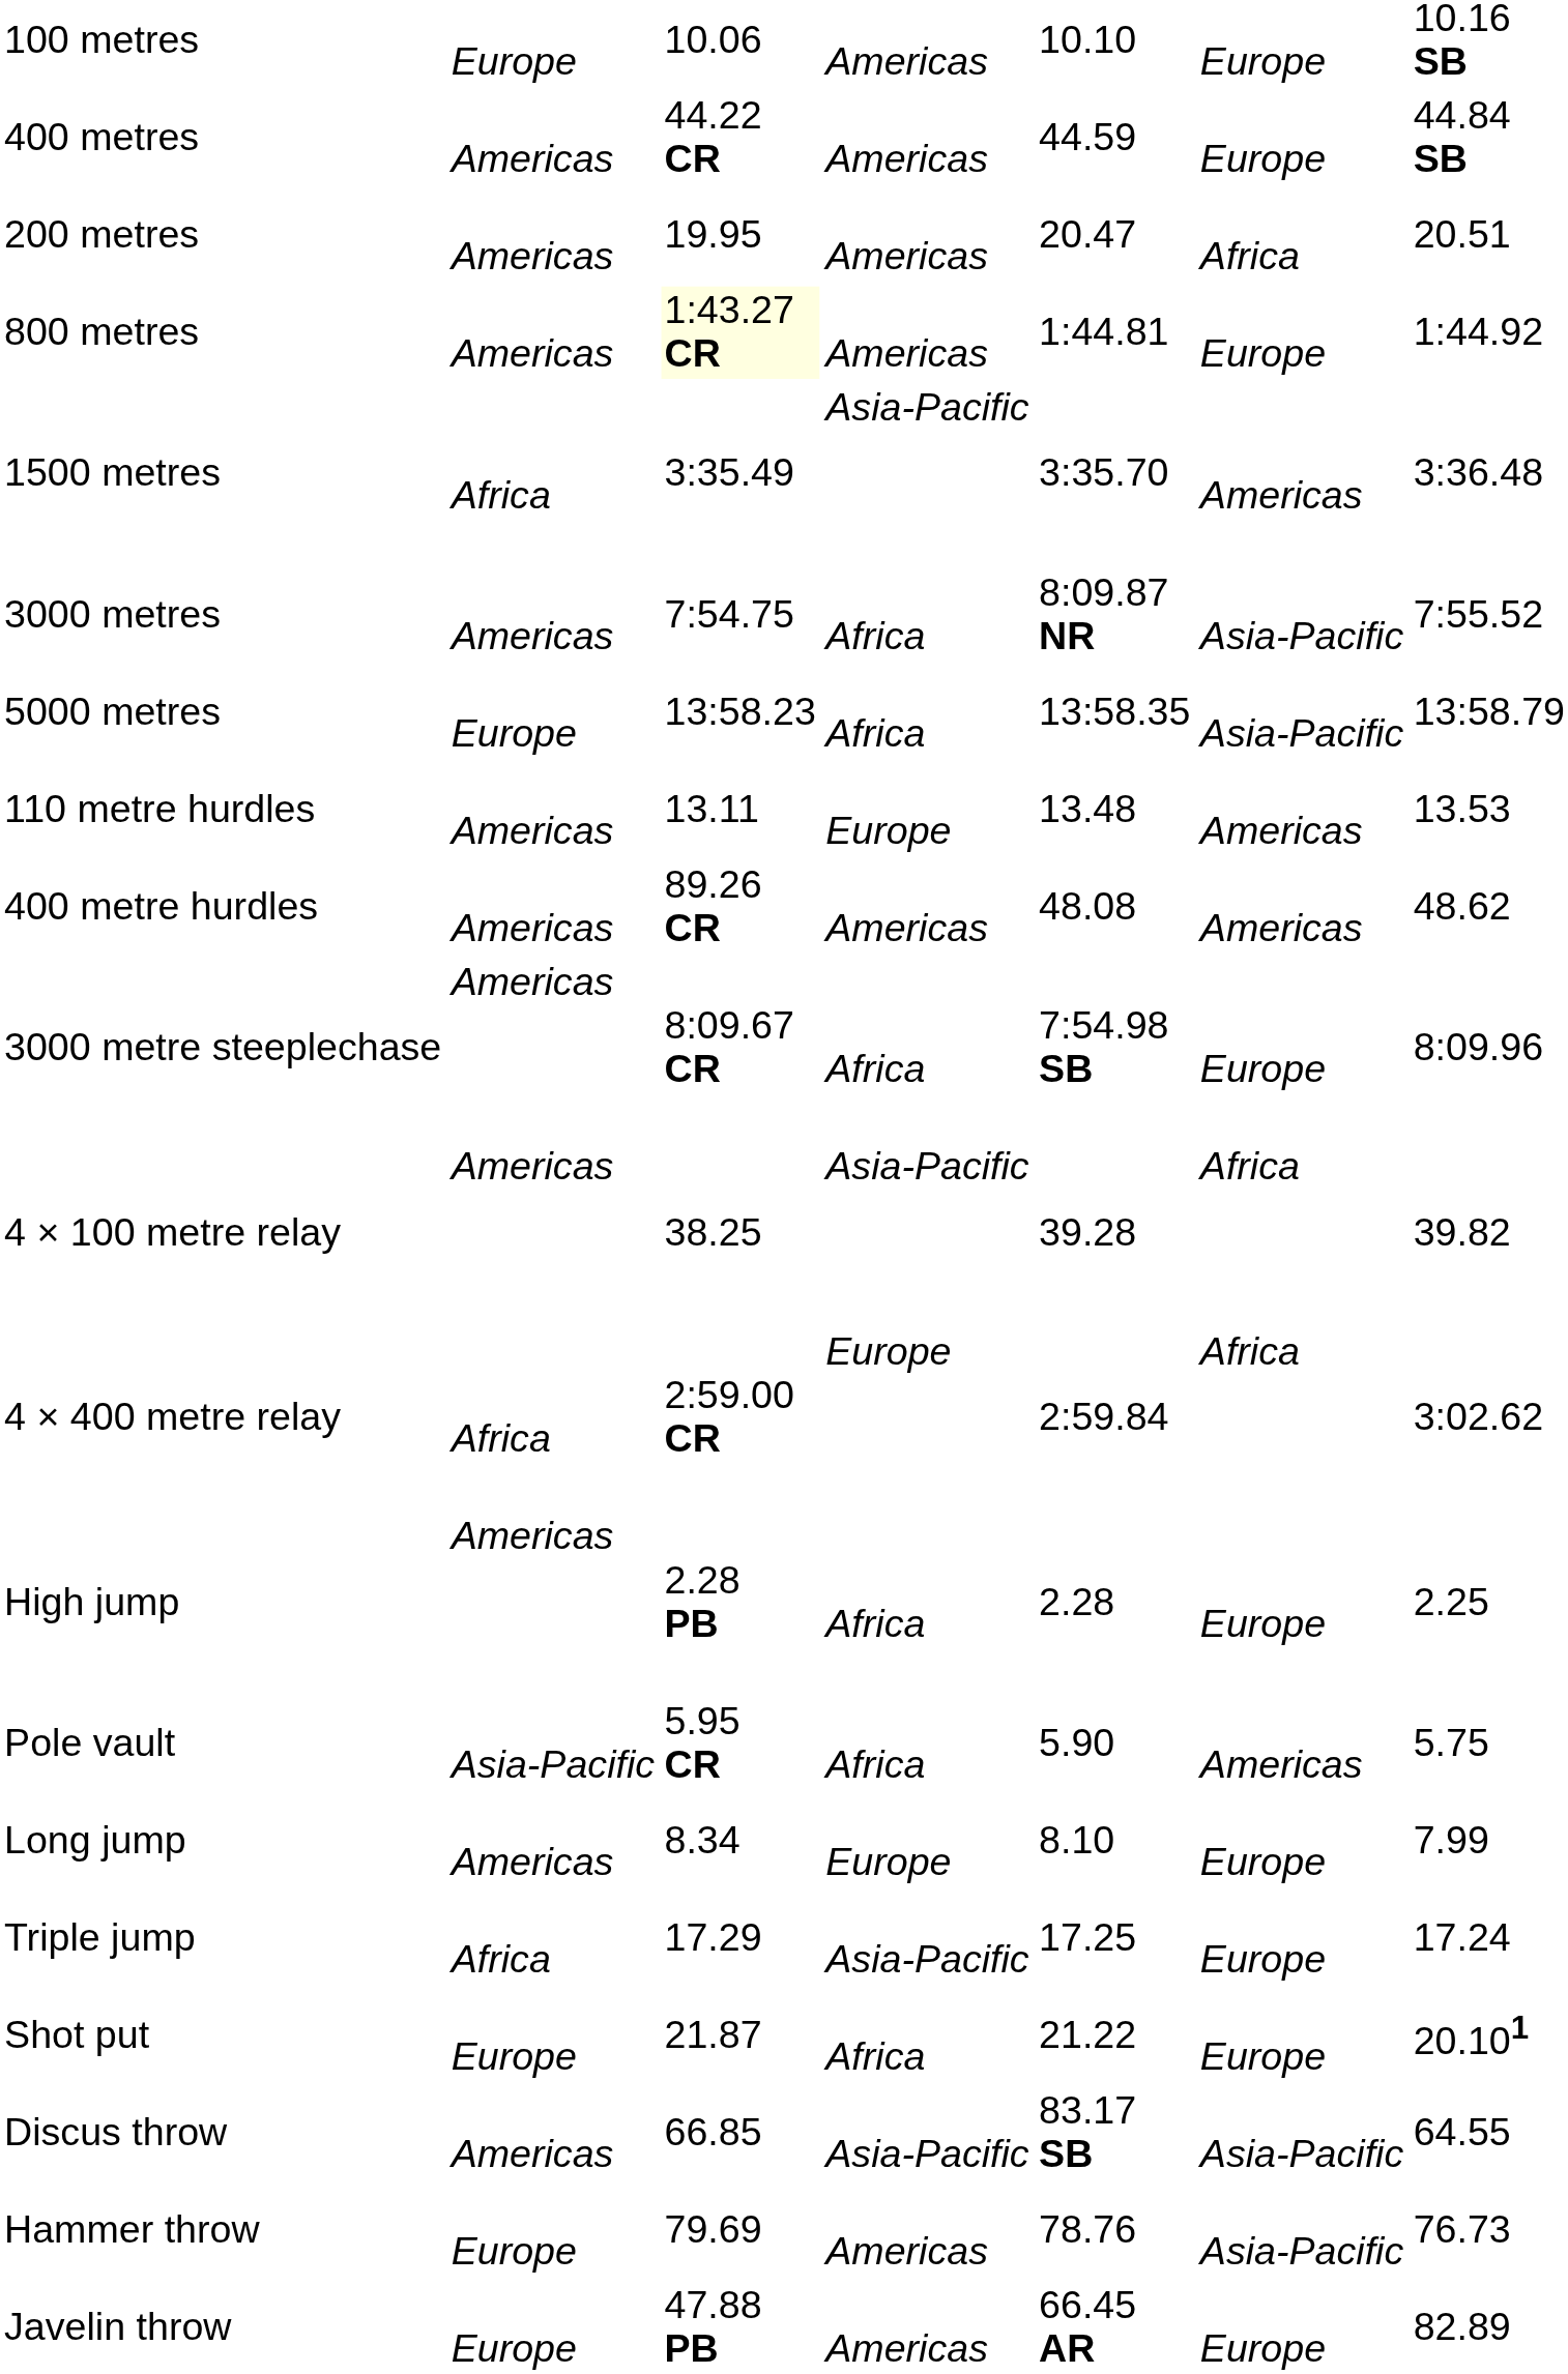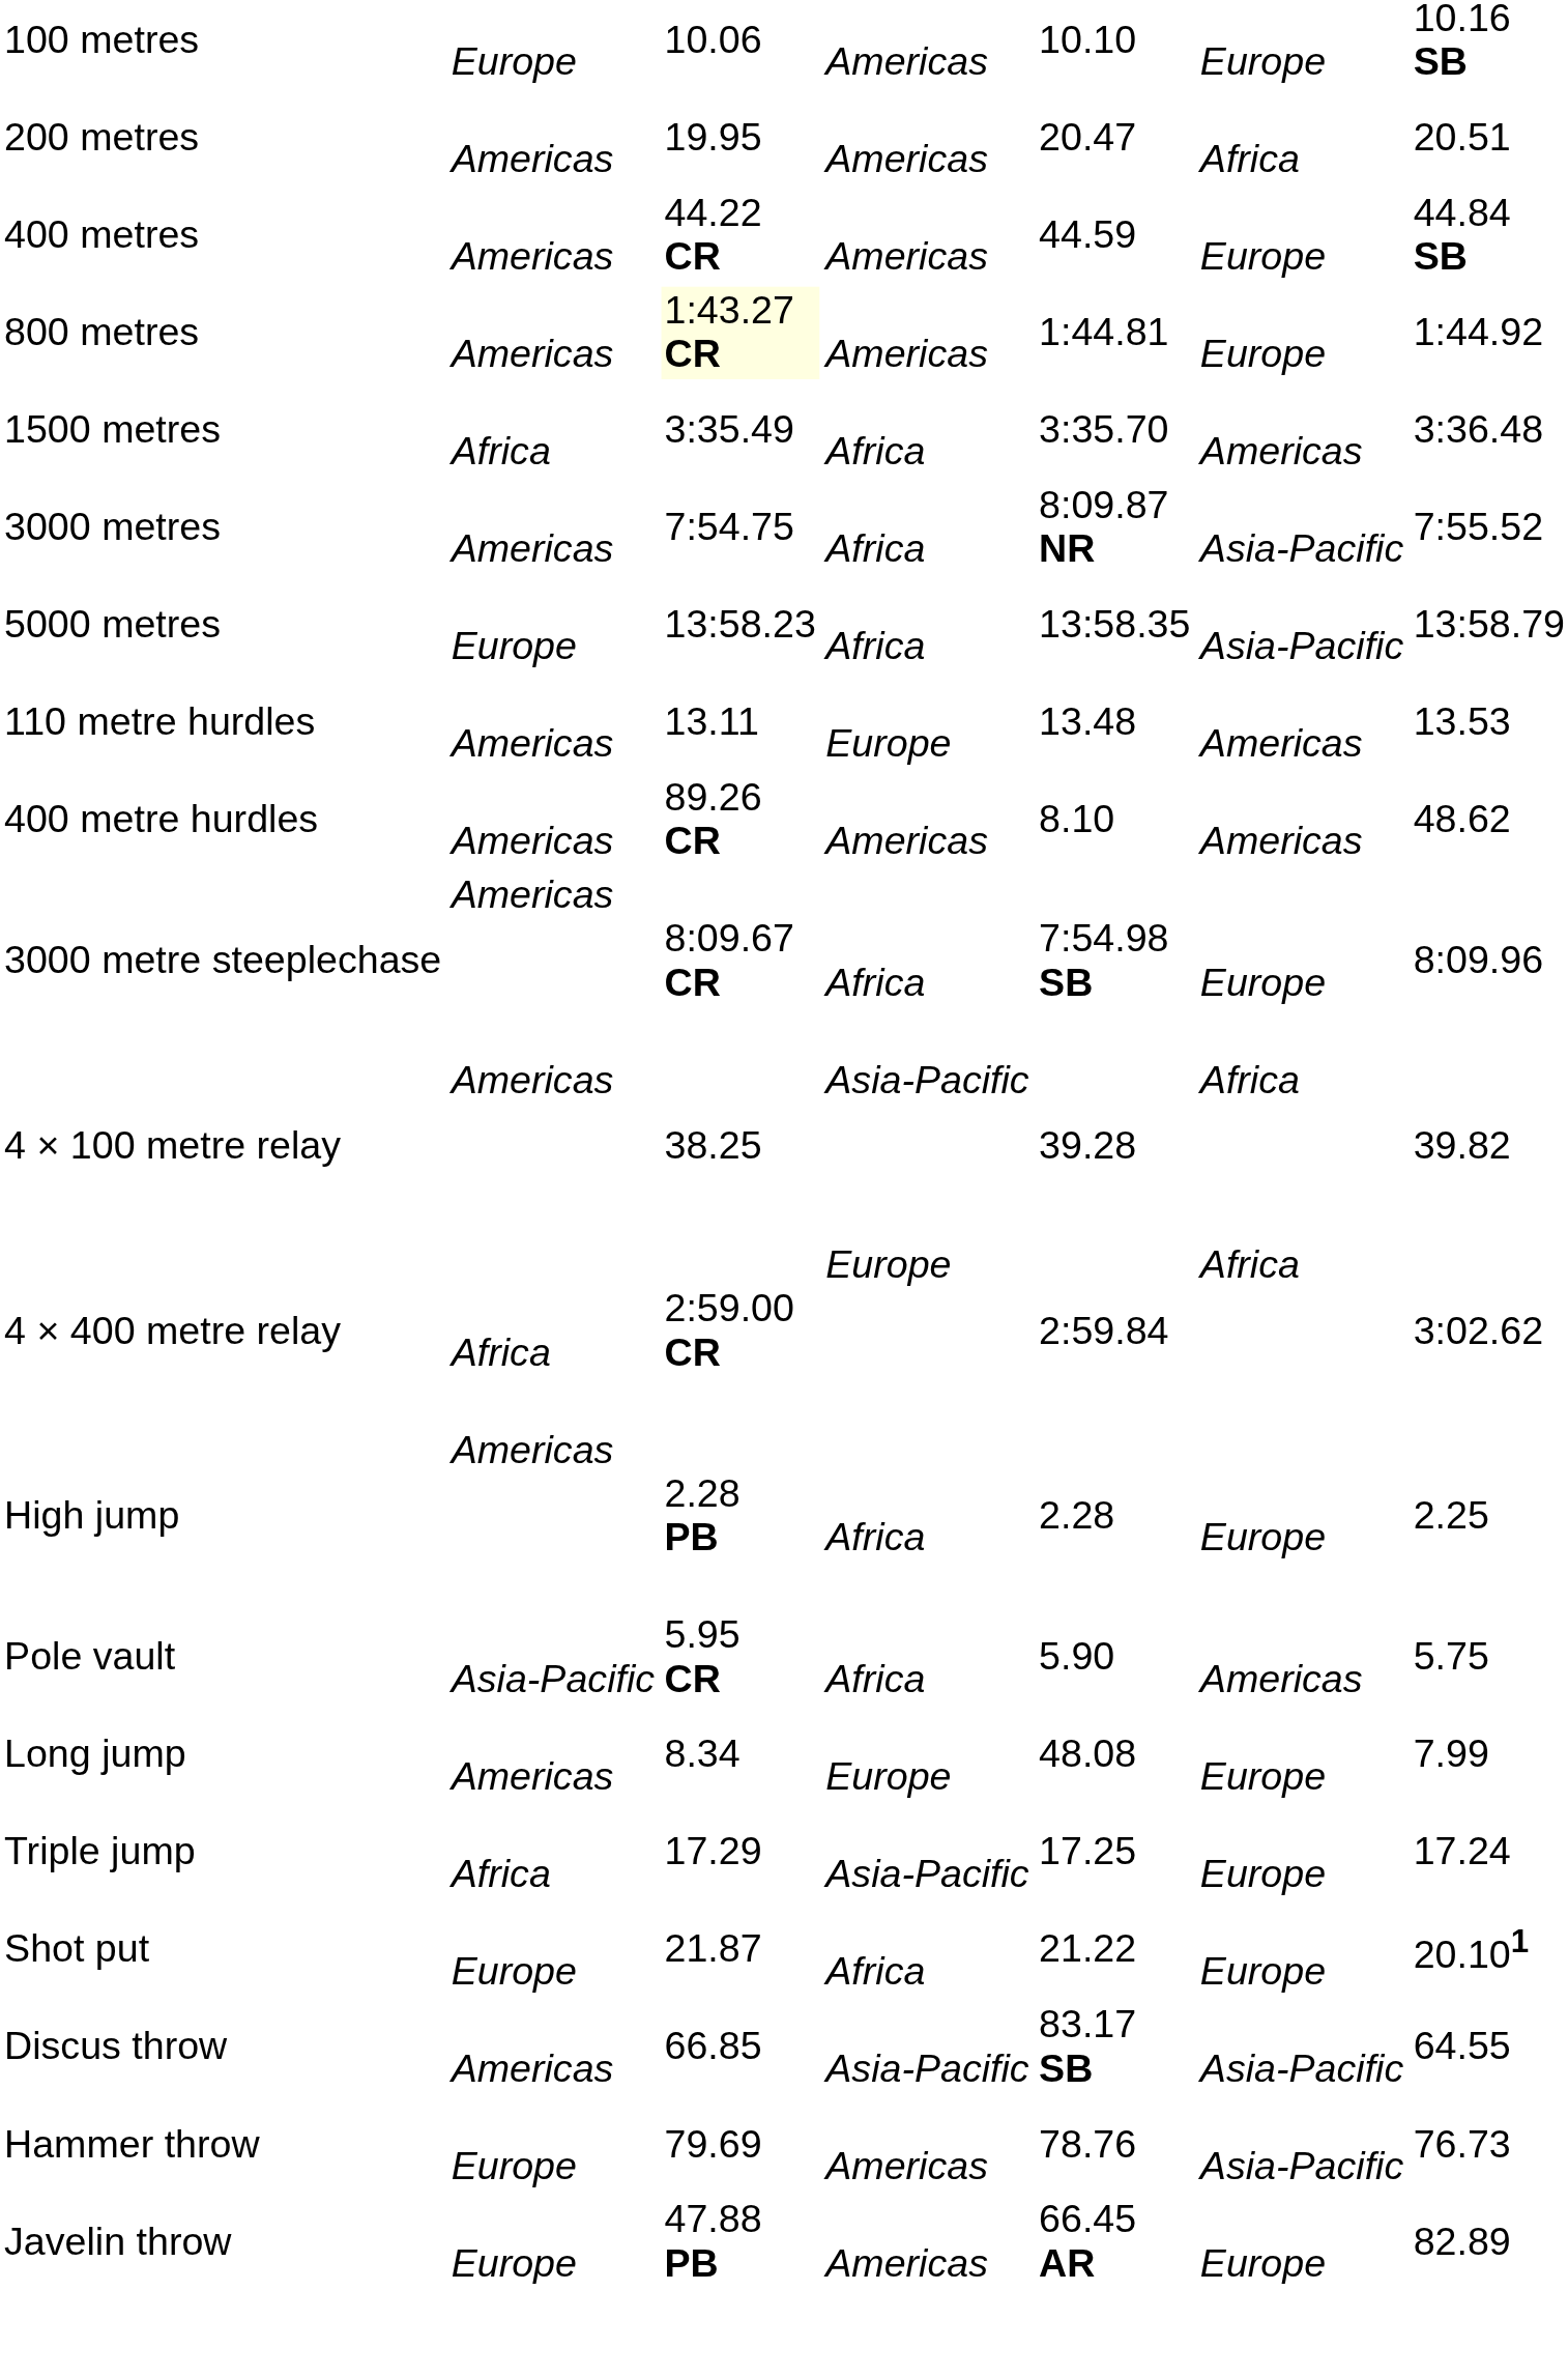rows swapped: 200 metres <-> 400 metres
1500 metres | column 4: Asia-Pacific -> Africa
400 metre hurdles | column 5: 48.08 -> 8.10
Long jump | column 5: 8.10 -> 48.08
